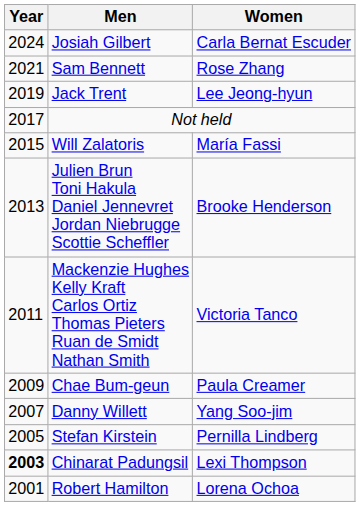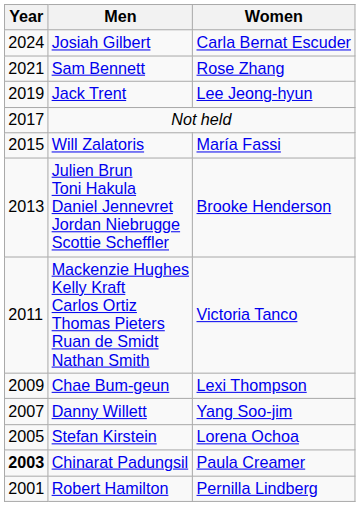Chae Bum-geun | Women: Paula Creamer -> Lexi Thompson
Stefan Kirstein | Women: Pernilla Lindberg -> Lorena Ochoa
Chinarat Padungsil | Women: Lexi Thompson -> Paula Creamer
Robert Hamilton | Women: Lorena Ochoa -> Pernilla Lindberg
